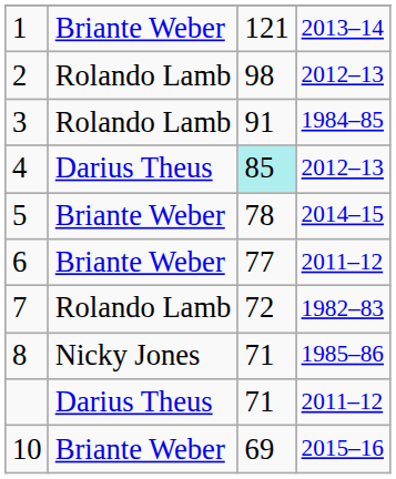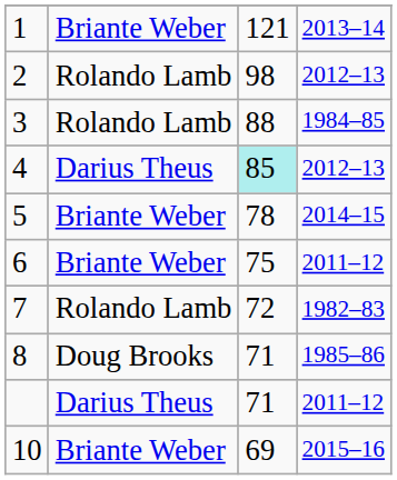3 | column 3: 91 -> 88
6 | column 3: 77 -> 75
8 | column 2: Nicky Jones -> Doug Brooks
